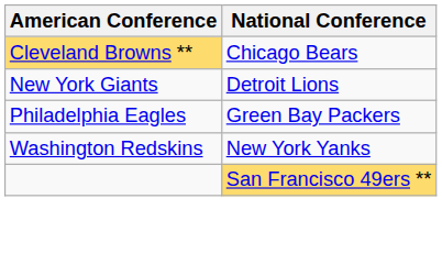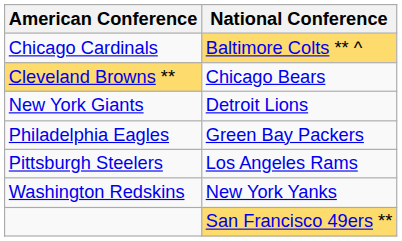+ row: Chicago Cardinals | Baltimore Colts ** ^
+ row: Pittsburgh Steelers | Los Angeles Rams
